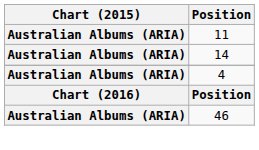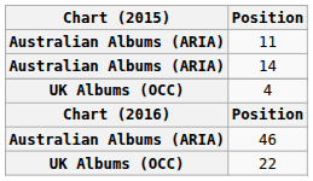4 | Chart (2015): Australian Albums (ARIA) -> UK Albums (OCC)
+ row: UK Albums (OCC) | 22
